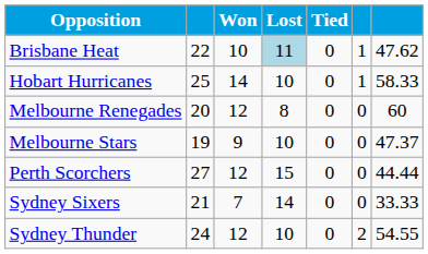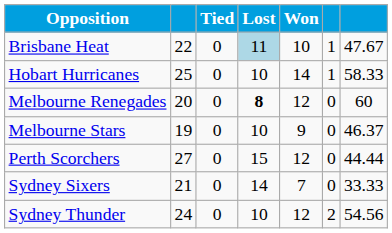columns swapped: Won <-> Tied
Brisbane Heat | column 7: 47.62 -> 47.67
Melbourne Renegades | Lost: normal -> bold
Melbourne Stars | column 7: 47.37 -> 46.37
Sydney Thunder | column 7: 54.55 -> 54.56
